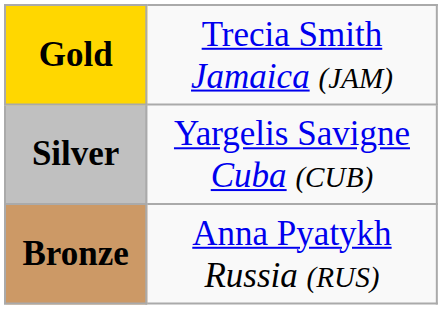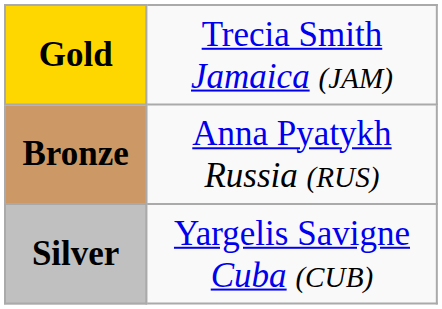rows swapped: Silver <-> Bronze
